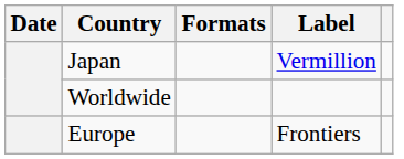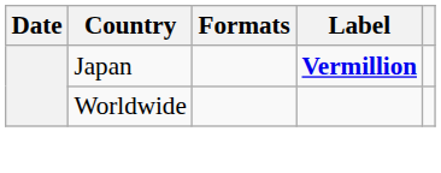Japan | Label: normal -> bold
- row: Europe | Frontiers
